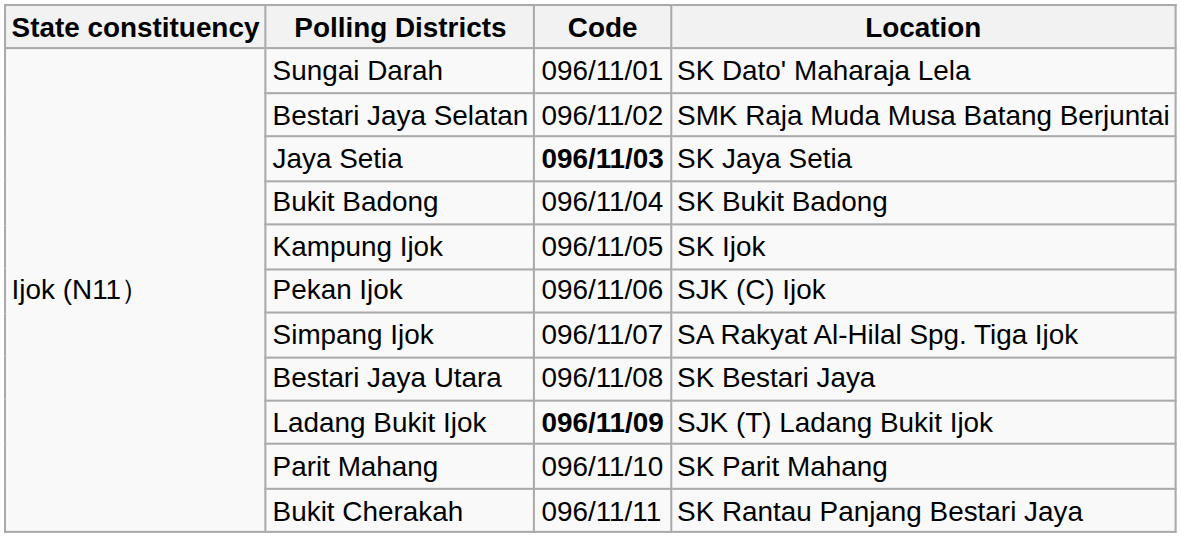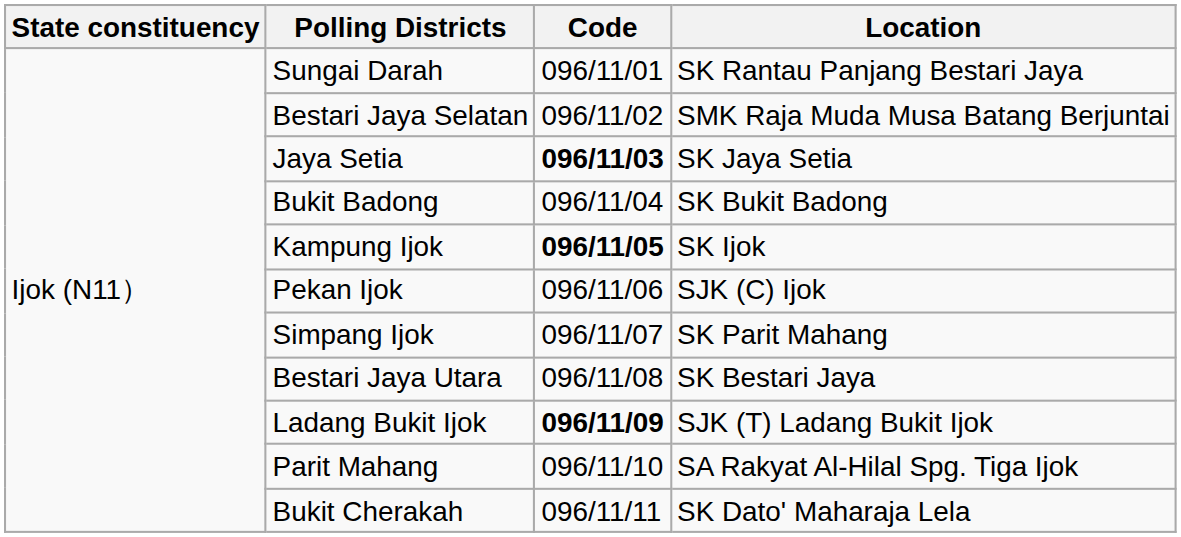Sungai Darah | Location: SK Dato' Maharaja Lela -> SK Rantau Panjang Bestari Jaya
Kampung Ijok | Code: normal -> bold
Simpang Ijok | Location: SA Rakyat Al-Hilal Spg. Tiga Ijok -> SK Parit Mahang
Parit Mahang | Location: SK Parit Mahang -> SA Rakyat Al-Hilal Spg. Tiga Ijok
Bukit Cherakah | Location: SK Rantau Panjang Bestari Jaya -> SK Dato' Maharaja Lela
